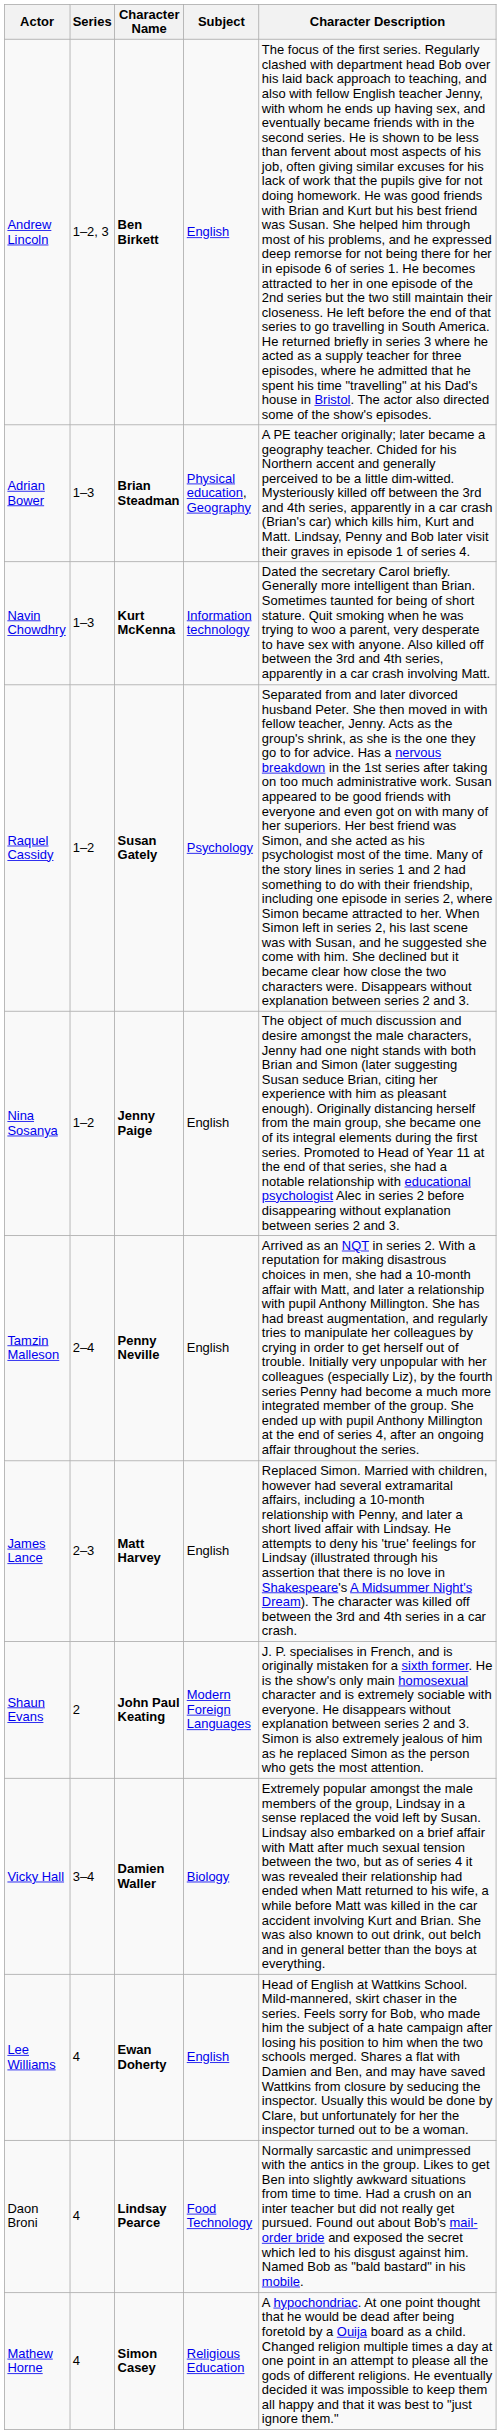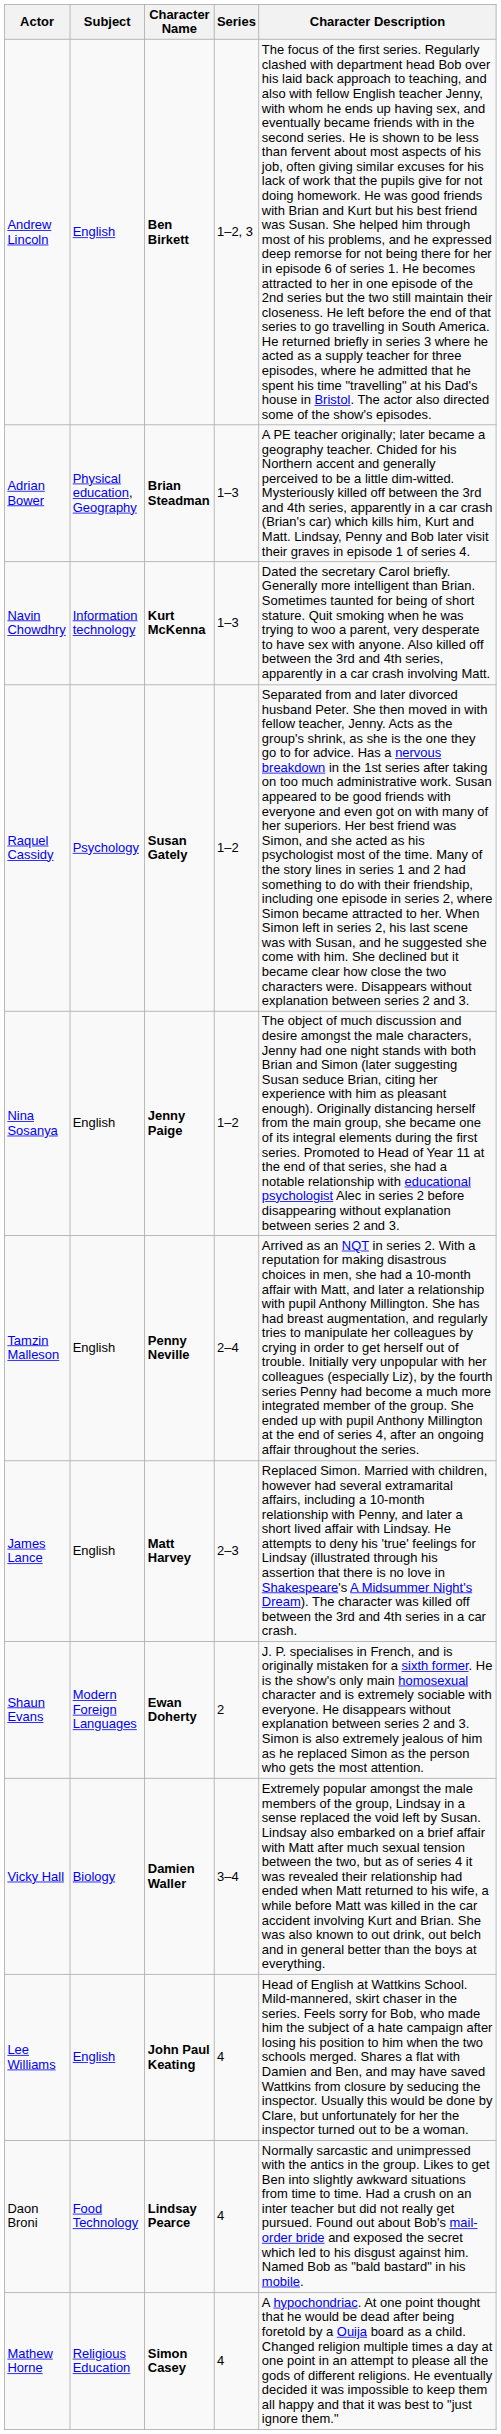columns swapped: Series <-> Subject
Shaun Evans | Character Name: John Paul Keating -> Ewan Doherty
Lee Williams | Character Name: Ewan Doherty -> John Paul Keating
